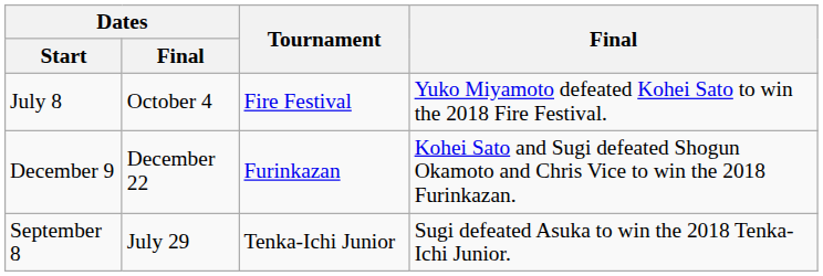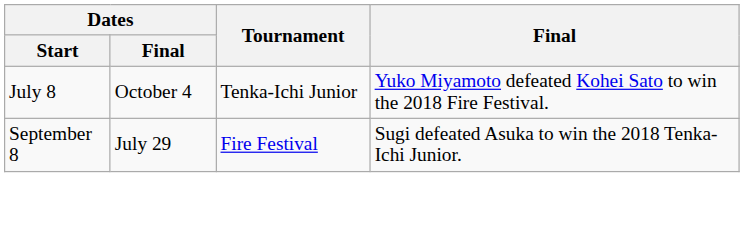July 8 | Tournament: Fire Festival -> Tenka-Ichi Junior
- row: December 9 | December 22 | Furinkazan | Kohei Sato and Sugi defeated Shogun Okamoto and Chris Vice to win the 2018 Furinkazan.
September 8 | Tournament: Tenka-Ichi Junior -> Fire Festival
